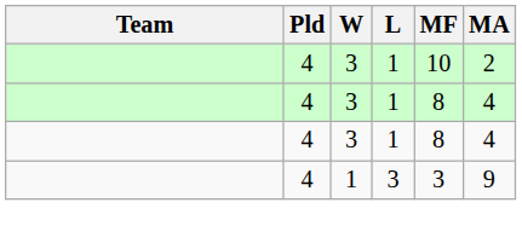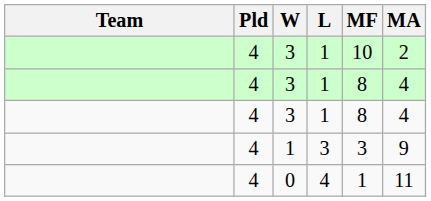+ row: 4 | 0 | 4 | 1 | 11
